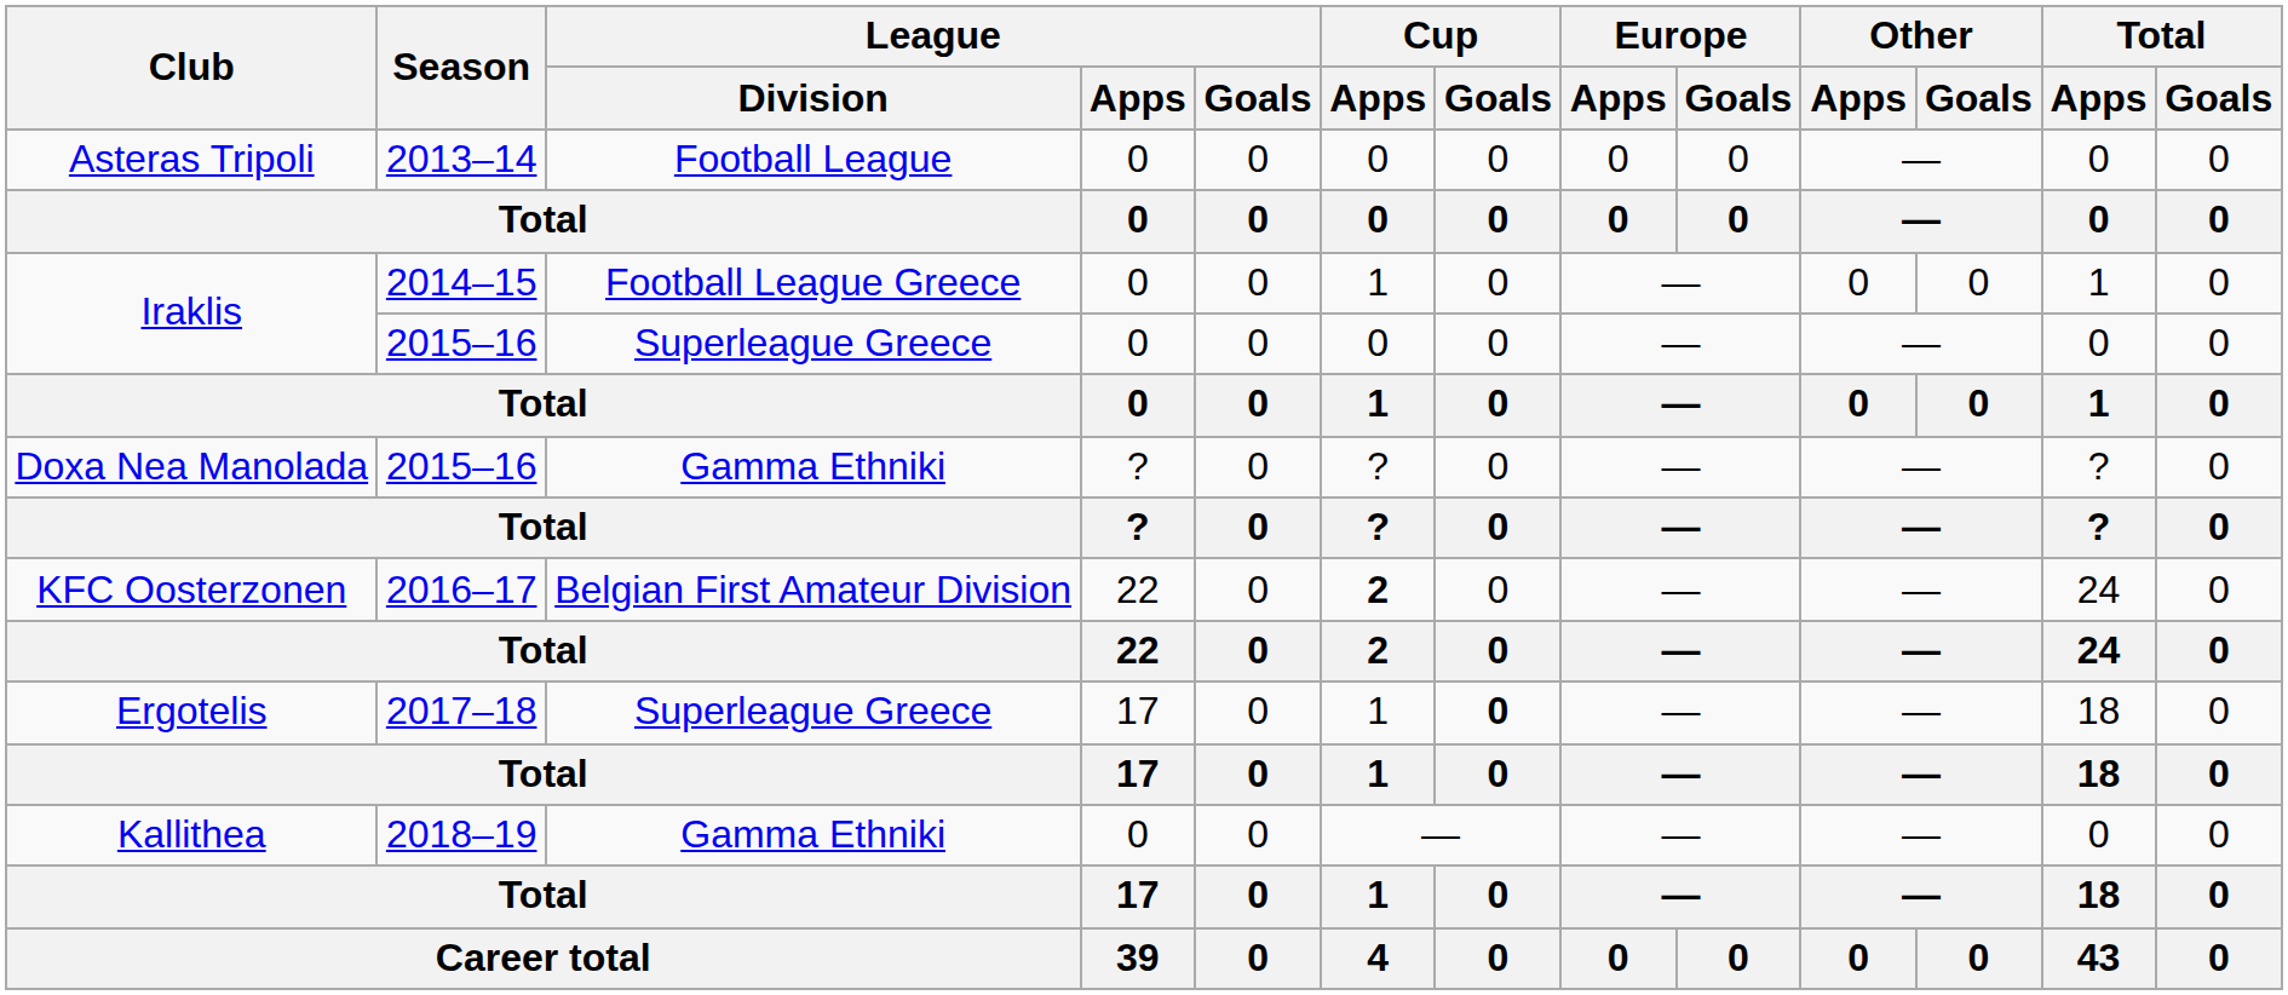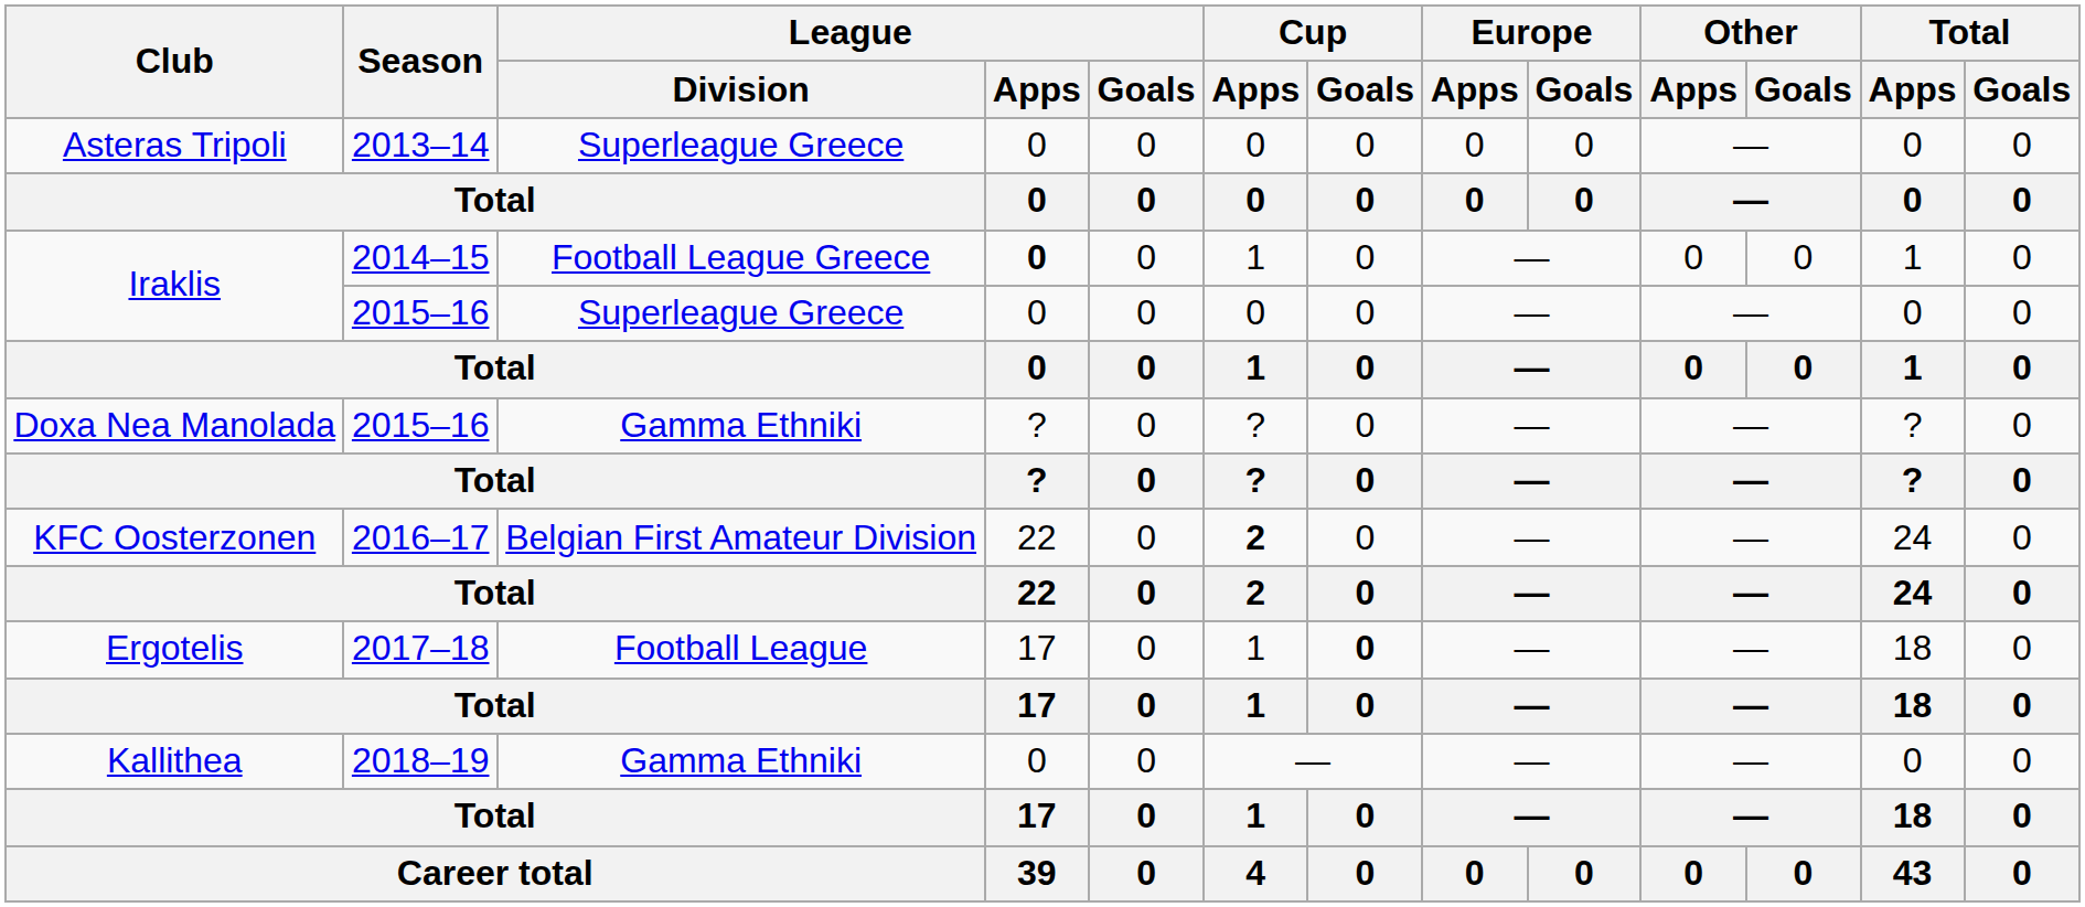Asteras Tripoli | League / Division: Football League -> Superleague Greece
Iraklis / 2014–15 | League / Apps: normal -> bold
Ergotelis | League / Division: Superleague Greece -> Football League
